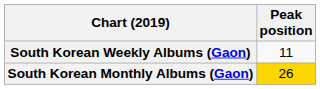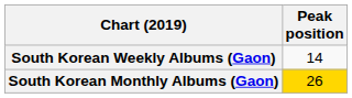South Korean Weekly Albums (Gaon) | Peak position: 11 -> 14
